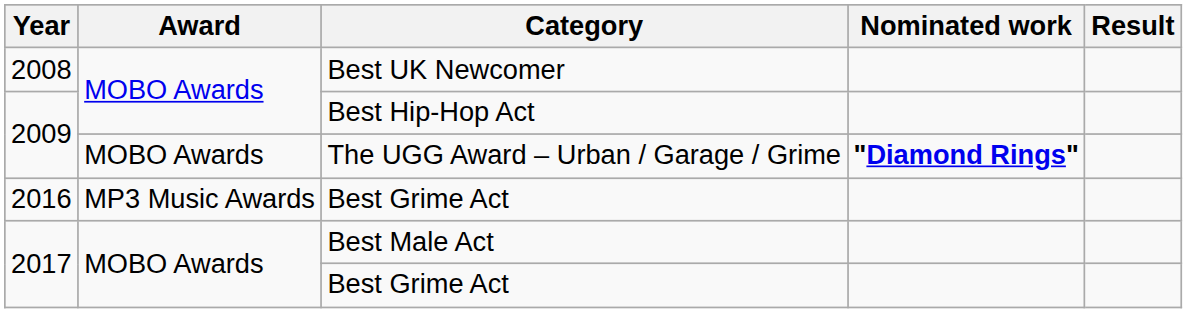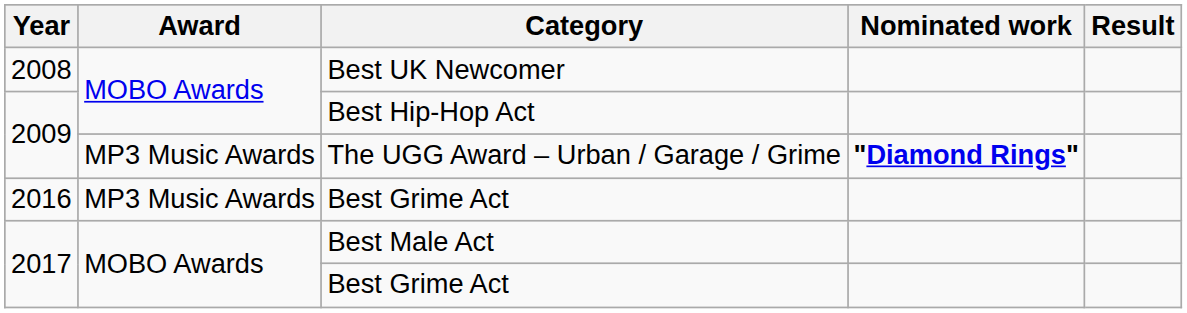The UGG Award – Urban / Garage / Grime | Award: MOBO Awards -> MP3 Music Awards
